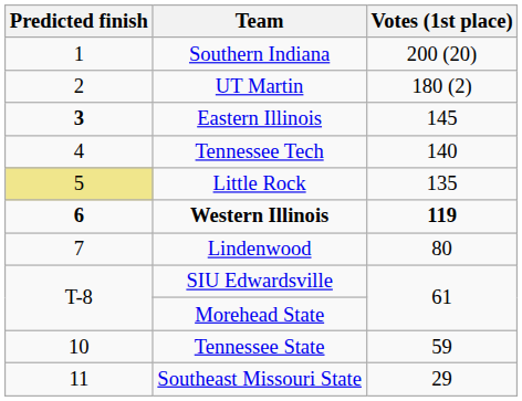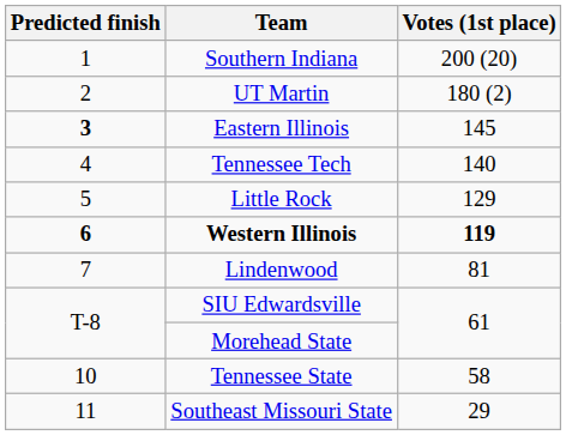Little Rock | Predicted finish: khaki background -> no background
Little Rock | Votes (1st place): 135 -> 129
Lindenwood | Votes (1st place): 80 -> 81
Tennessee State | Votes (1st place): 59 -> 58
